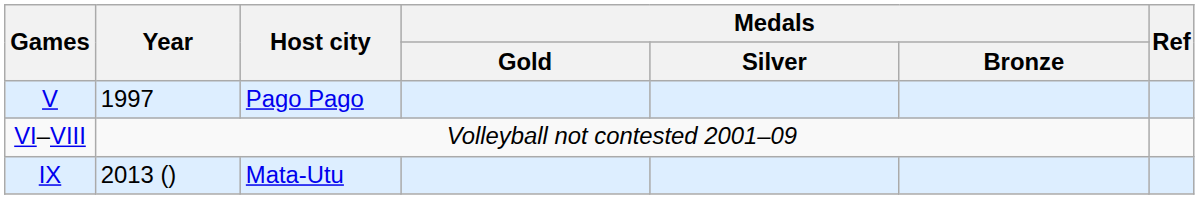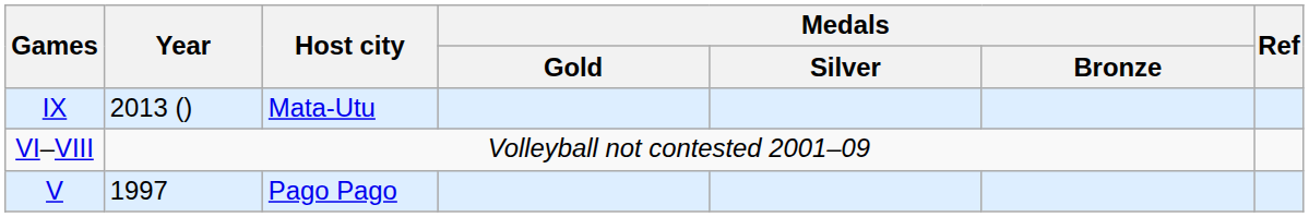rows swapped: V <-> IX
